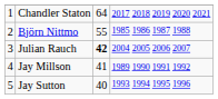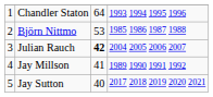Chandler Staton | column 4: 2017 2018 2019 2020 2021 -> 1993 1994 1995 1996
Björn Nittmo | column 3: 55 -> 53
Jay Sutton | column 4: 1993 1994 1995 1996 -> 2017 2018 2019 2020 2021
